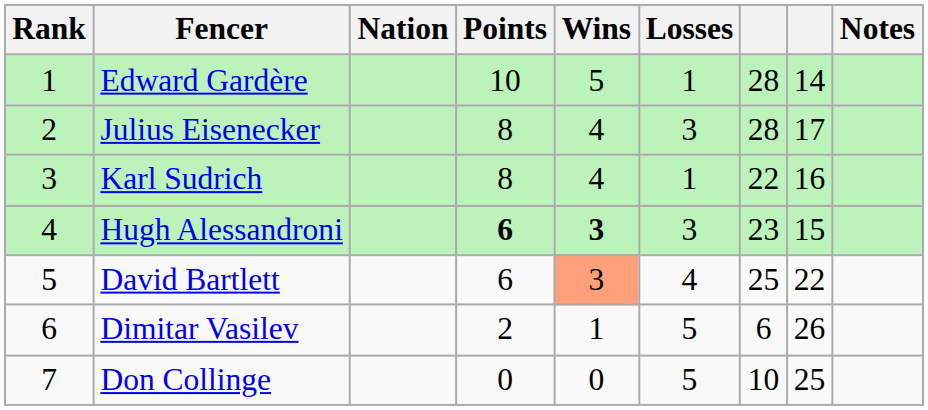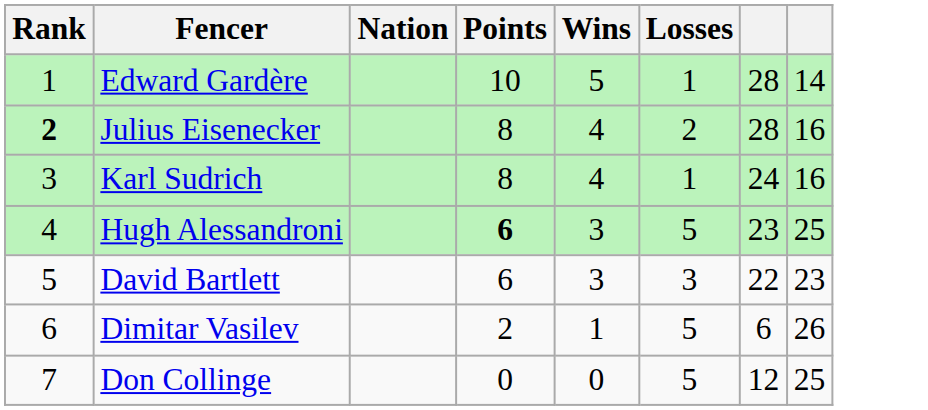- column: Notes
Julius Eisenecker | Rank: normal -> bold
Julius Eisenecker | Losses: 3 -> 2
Julius Eisenecker | column 8: 17 -> 16
Karl Sudrich | column 7: 22 -> 24
Hugh Alessandroni | Wins: bold -> normal
Hugh Alessandroni | Losses: 3 -> 5
Hugh Alessandroni | column 8: 15 -> 25
David Bartlett | Wins: lightsalmon background -> no background
David Bartlett | Losses: 4 -> 3
David Bartlett | column 7: 25 -> 22
David Bartlett | column 8: 22 -> 23
Don Collinge | column 7: 10 -> 12
